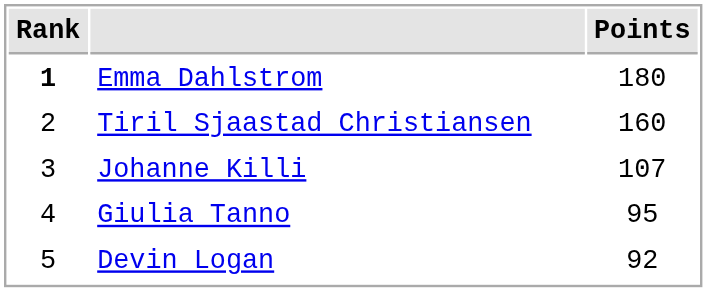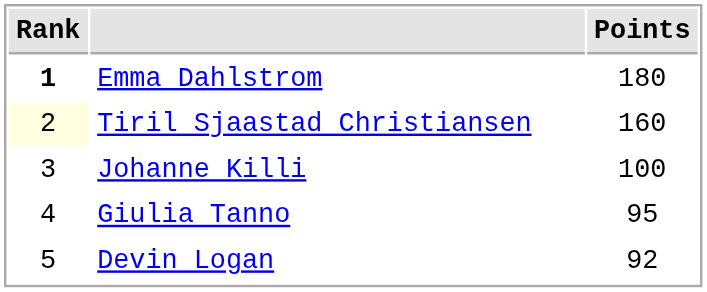Tiril Sjaastad Christiansen | Rank: no background -> lightyellow background
Johanne Killi | Points: 107 -> 100
